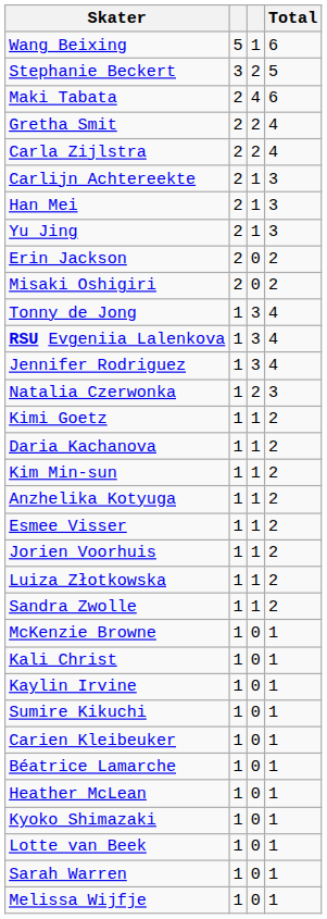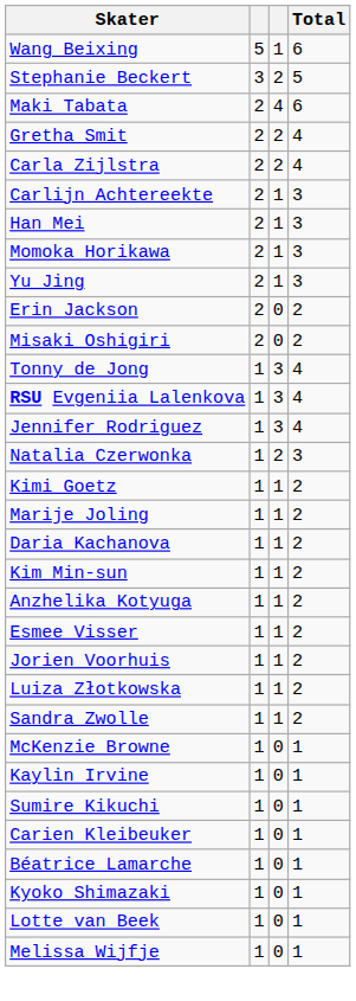+ row: Momoka Horikawa | 2 | 1 | 3
+ row: Marije Joling | 1 | 1 | 2
- row: Kali Christ | 1 | 0 | 1
- row: Heather McLean | 1 | 0 | 1
- row: Sarah Warren | 1 | 0 | 1
